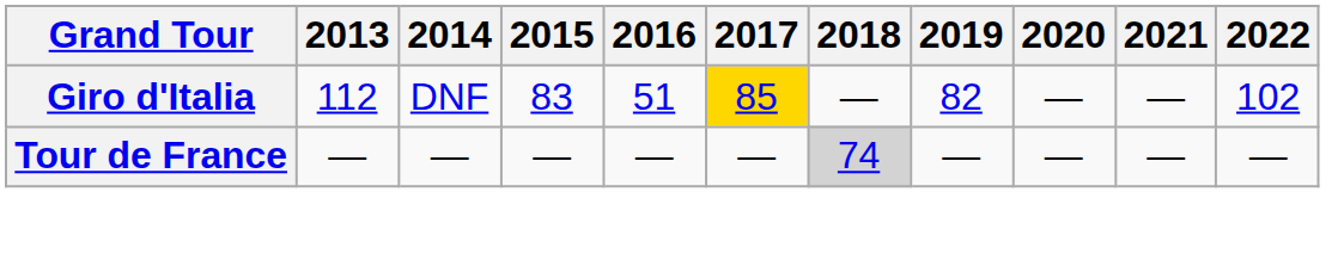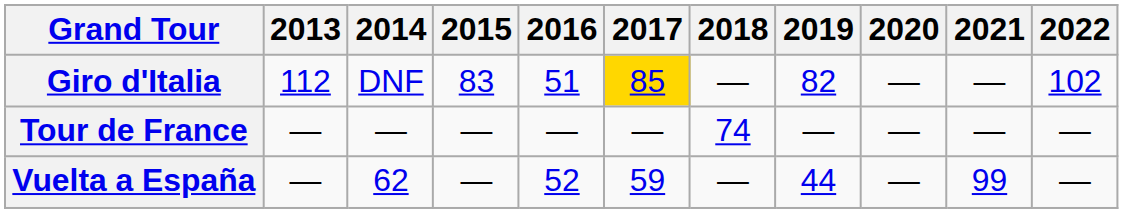Tour de France | 2018: lightgrey background -> no background
+ row: Vuelta a España | — | 62 | — | 52 | 59 | — | 44 | — | 99 | —
